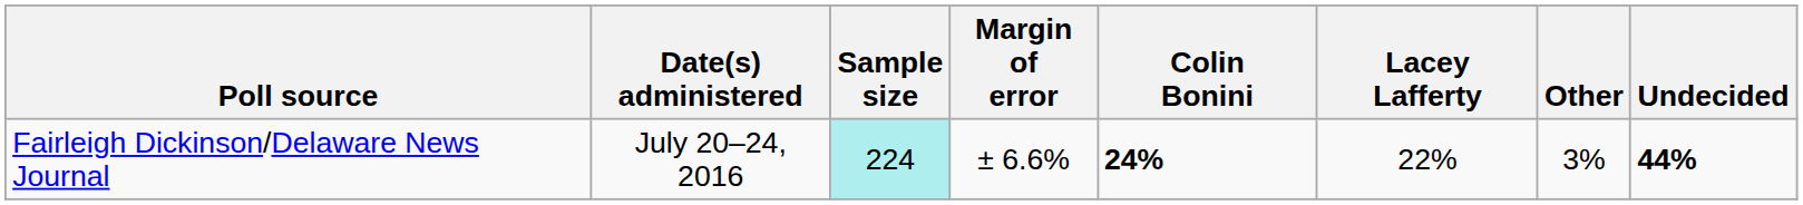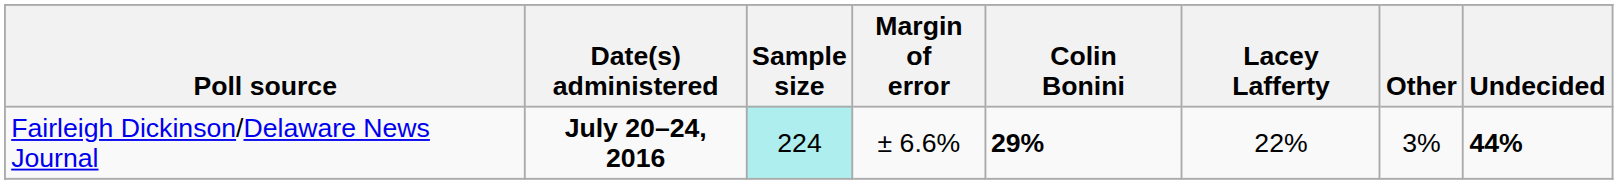Fairleigh Dickinson/Delaware News Journal | Date(s) administered: normal -> bold
Fairleigh Dickinson/Delaware News Journal | Colin Bonini: 24% -> 29%
